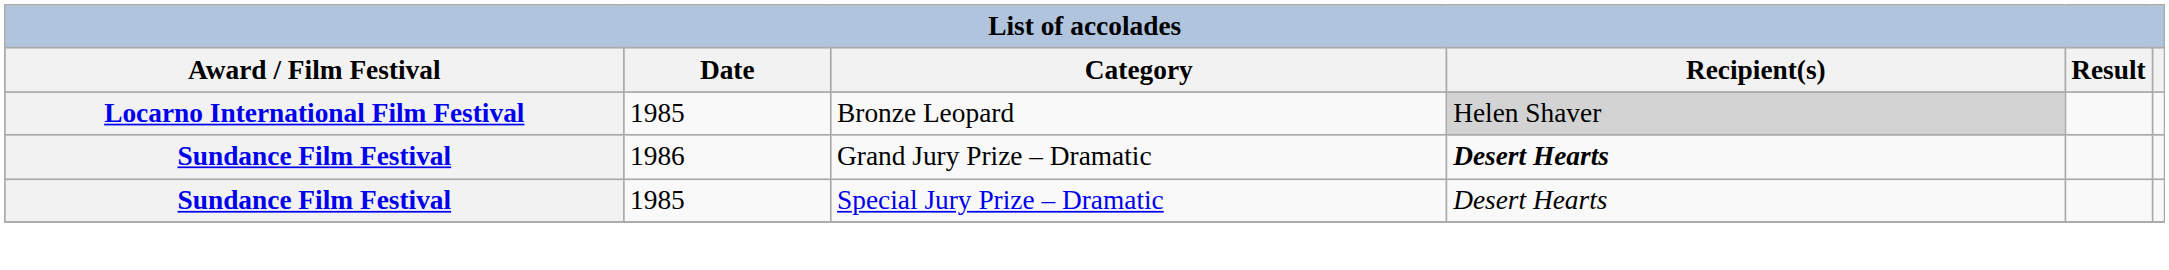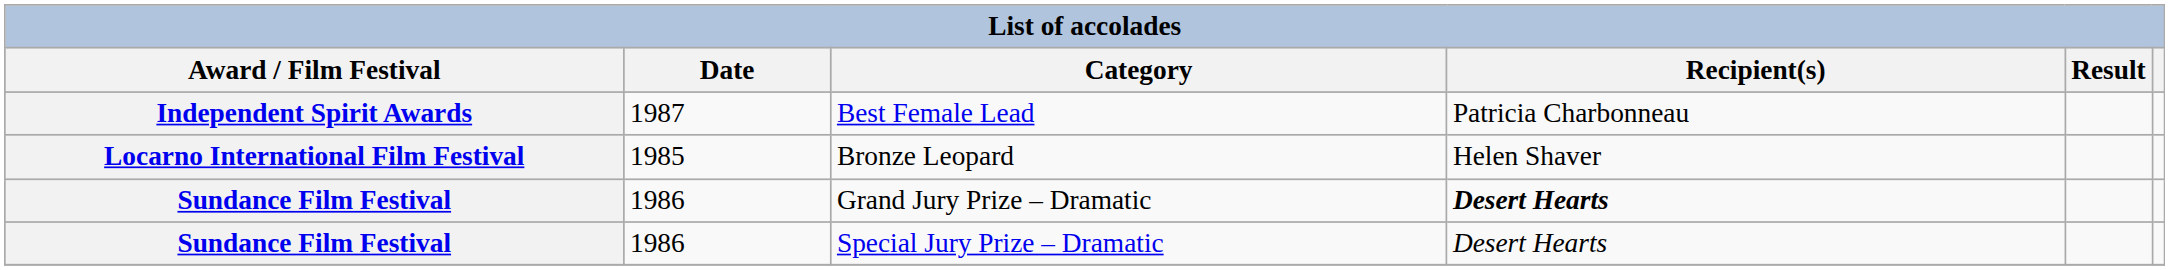+ row: Independent Spirit Awards | 1987 | Best Female Lead | Patricia Charbonneau
Bronze Leopard | Recipient(s): lightgrey background -> no background
Special Jury Prize – Dramatic | Date: 1985 -> 1986
